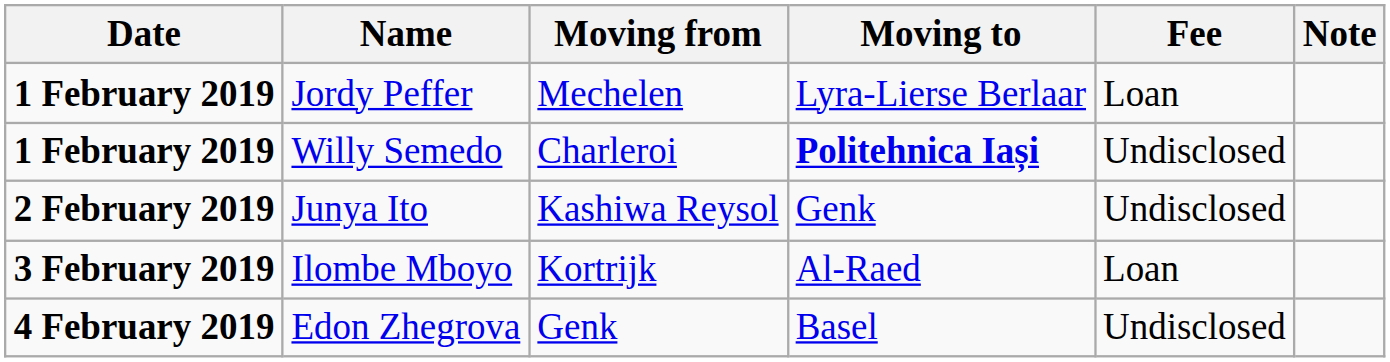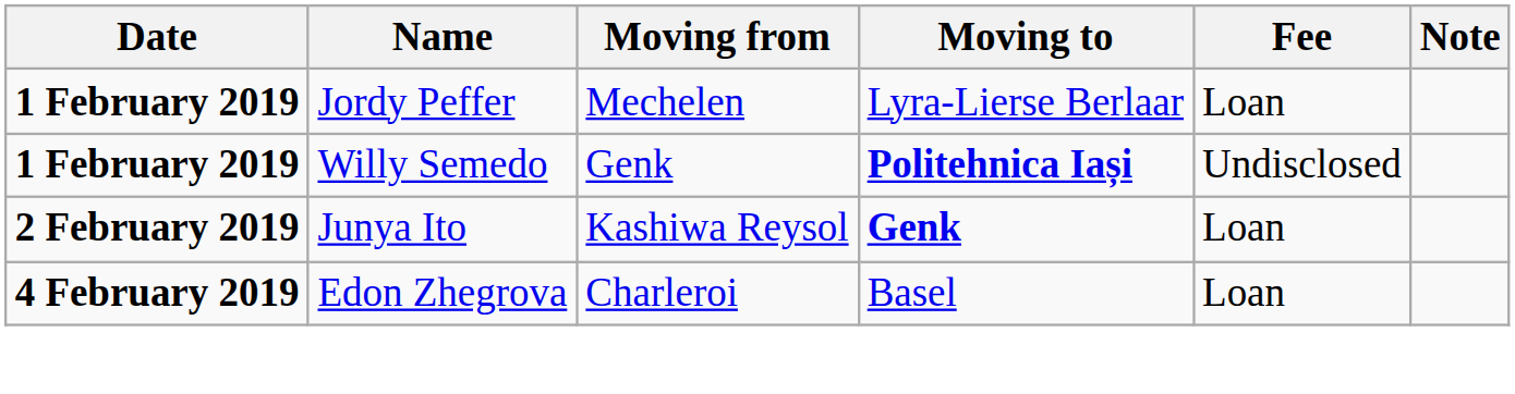Willy Semedo | Moving from: Charleroi -> Genk
Junya Ito | Moving to: normal -> bold
Junya Ito | Fee: Undisclosed -> Loan
- row: 3 February 2019 | Ilombe Mboyo | Kortrijk | Al-Raed | Loan
Edon Zhegrova | Moving from: Genk -> Charleroi
Edon Zhegrova | Fee: Undisclosed -> Loan
